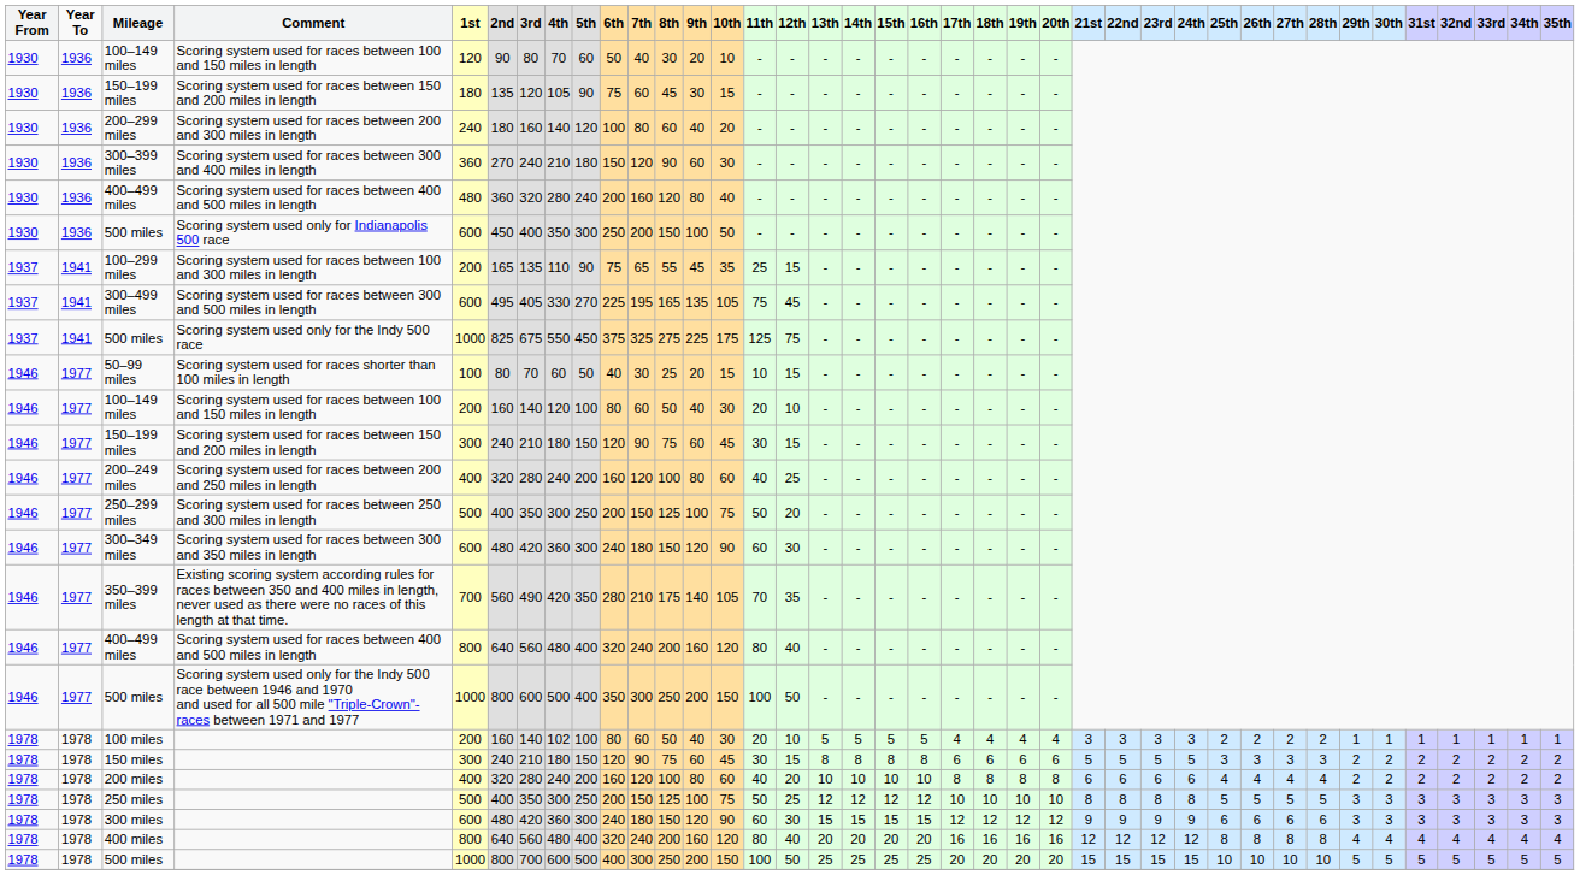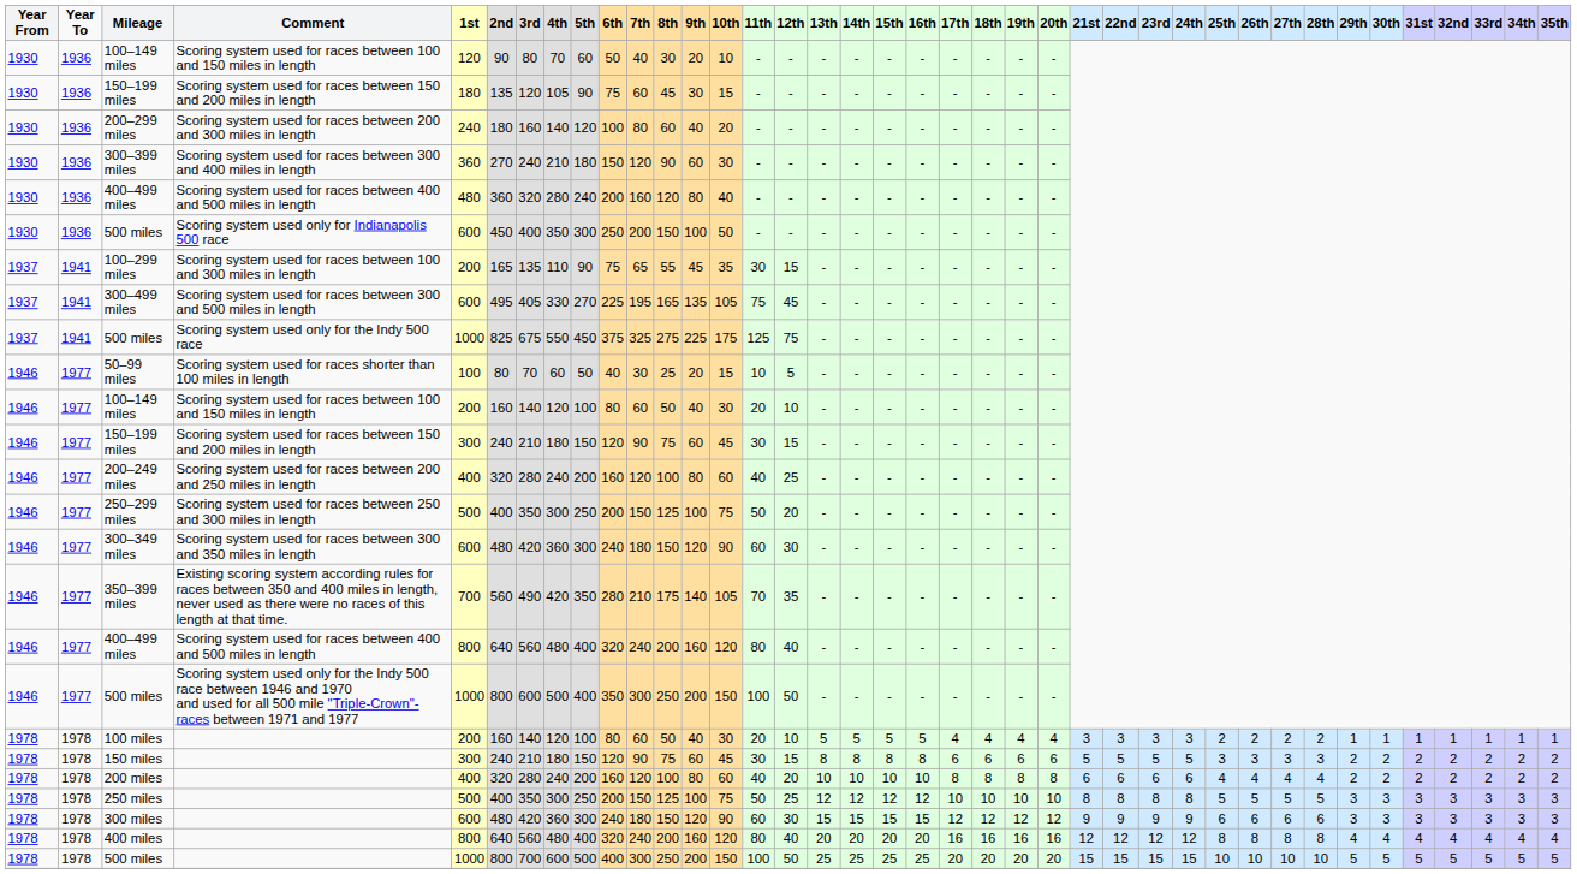100–299 miles | 11th: 25 -> 30
50–99 miles | 12th: 15 -> 5
100 miles | 4th: 102 -> 120
